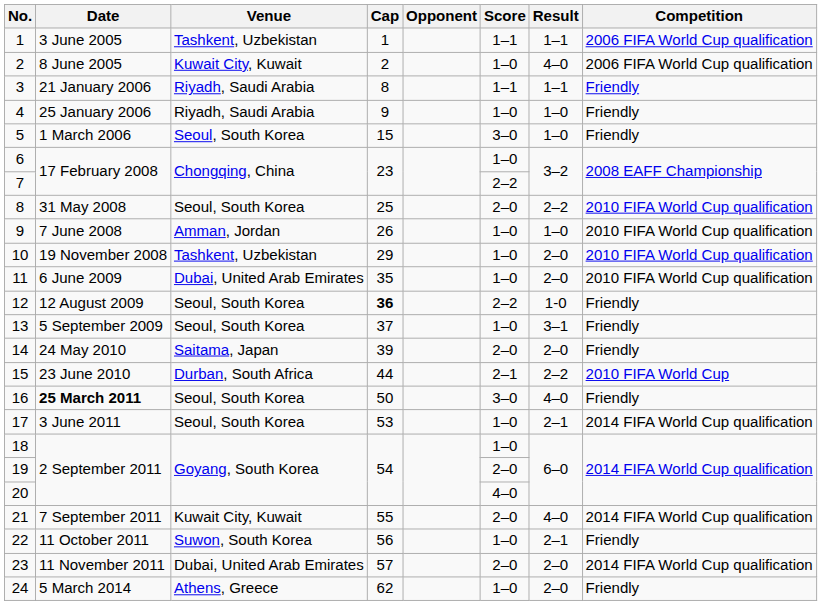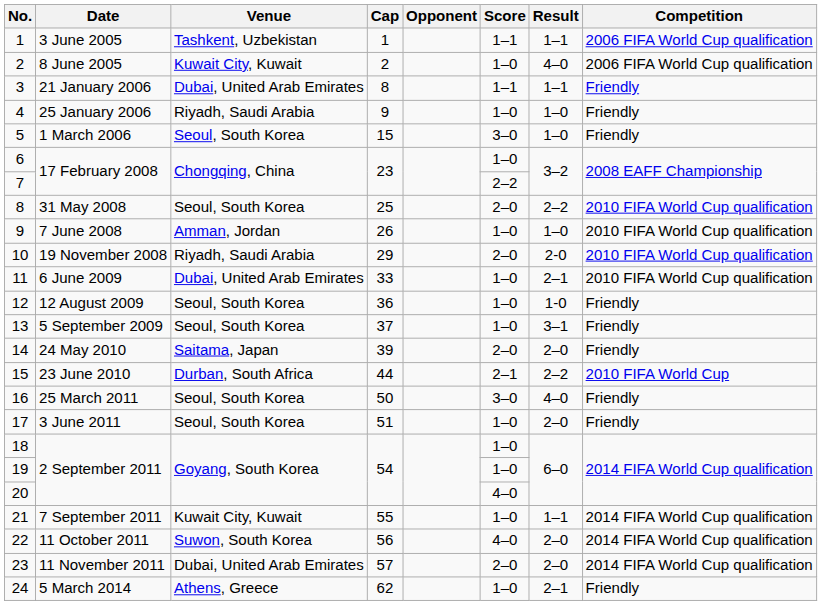3 | Venue: Riyadh, Saudi Arabia -> Dubai, United Arab Emirates
10 | Venue: Tashkent, Uzbekistan -> Riyadh, Saudi Arabia
10 | Score: 1–0 -> 2–0
10 | Result: 2–0 -> 2-0
11 | Cap: 35 -> 33
11 | Result: 2–0 -> 2–1
12 | Cap: bold -> normal
12 | Score: 2–2 -> 1–0
16 | Date: bold -> normal
17 | Cap: 53 -> 51
17 | Result: 2–1 -> 2–0
17 | Competition: 2014 FIFA World Cup qualification -> Friendly
19 | Score: 2–0 -> 1–0
21 | Score: 2–0 -> 1–0
21 | Result: 4–0 -> 1–1
22 | Score: 1–0 -> 4–0
22 | Result: 2–1 -> 2–0
22 | Competition: Friendly -> 2014 FIFA World Cup qualification
24 | Result: 2–0 -> 2–1
